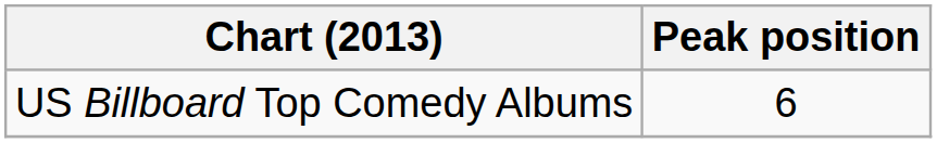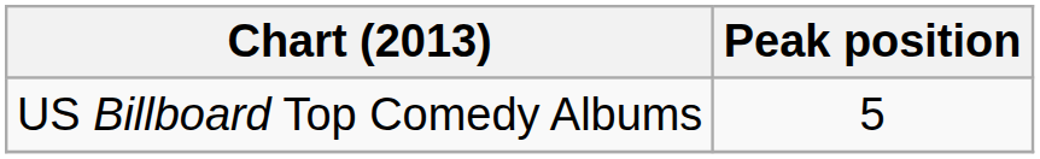US Billboard Top Comedy Albums | Peak position: 6 -> 5
